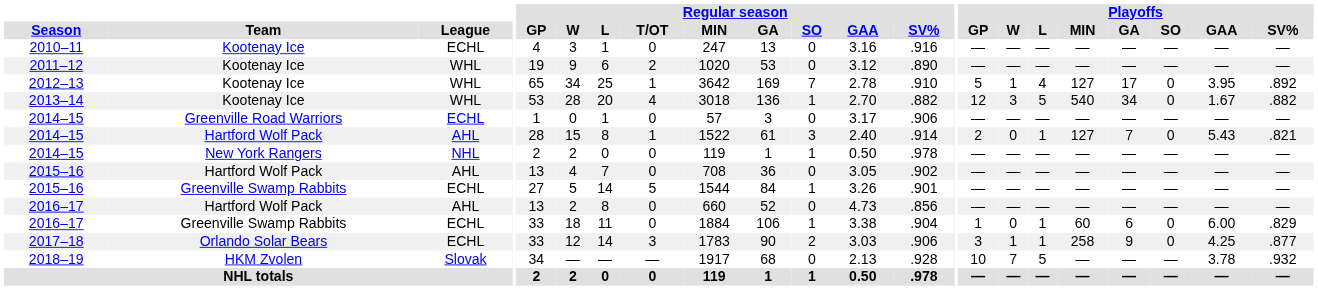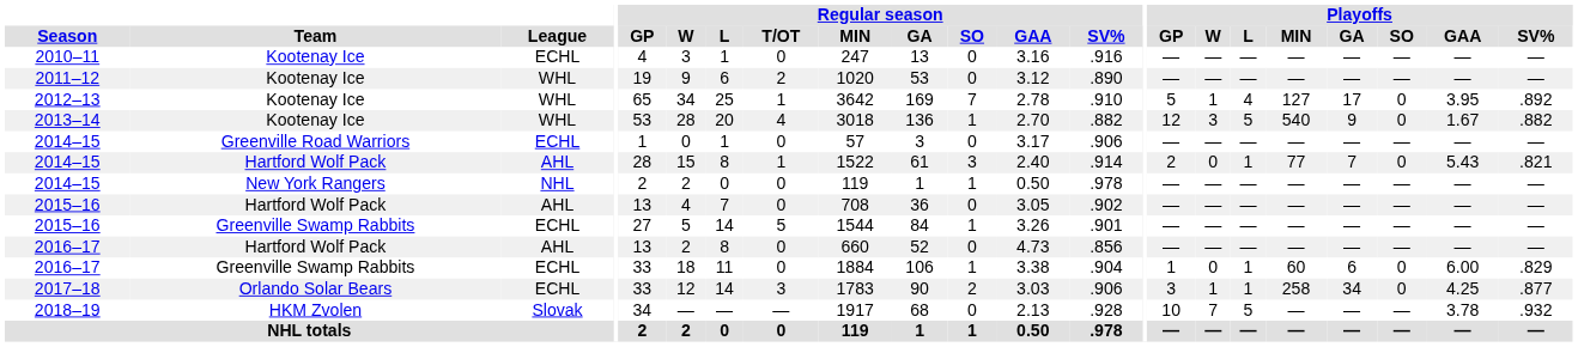2013–14 | Playoffs / GA: 34 -> 9
2014–15 / Hartford Wolf Pack | Playoffs / MIN: 127 -> 77
2017–18 | Playoffs / GA: 9 -> 34
